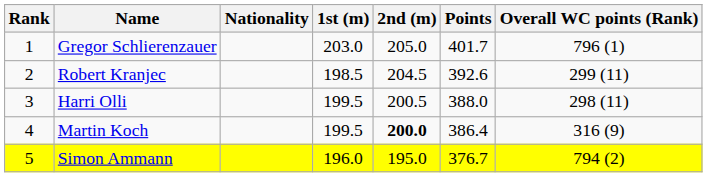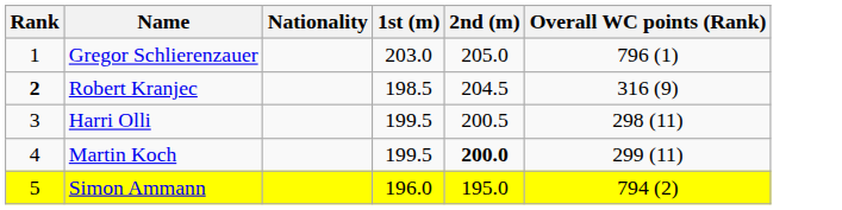- column: Points | 401.7 | 392.6 | 388.0 | 386.4 | 376.7
Robert Kranjec | Rank: normal -> bold
Robert Kranjec | Overall WC points (Rank): 299 (11) -> 316 (9)
Martin Koch | Overall WC points (Rank): 316 (9) -> 299 (11)
